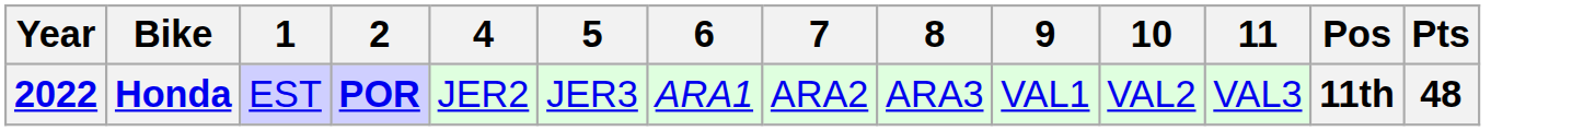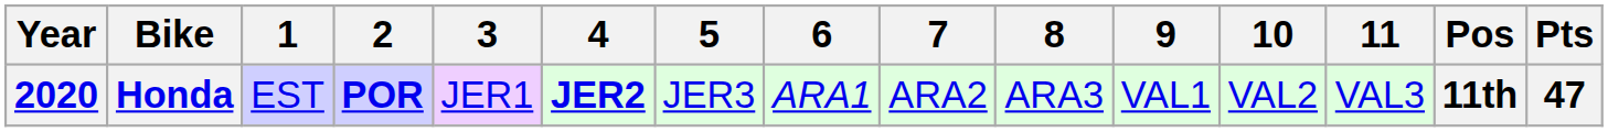+ column: 3 | JER1
Honda | Year: 2022 -> 2020
Honda | 4: normal -> bold
Honda | Pts: 48 -> 47
